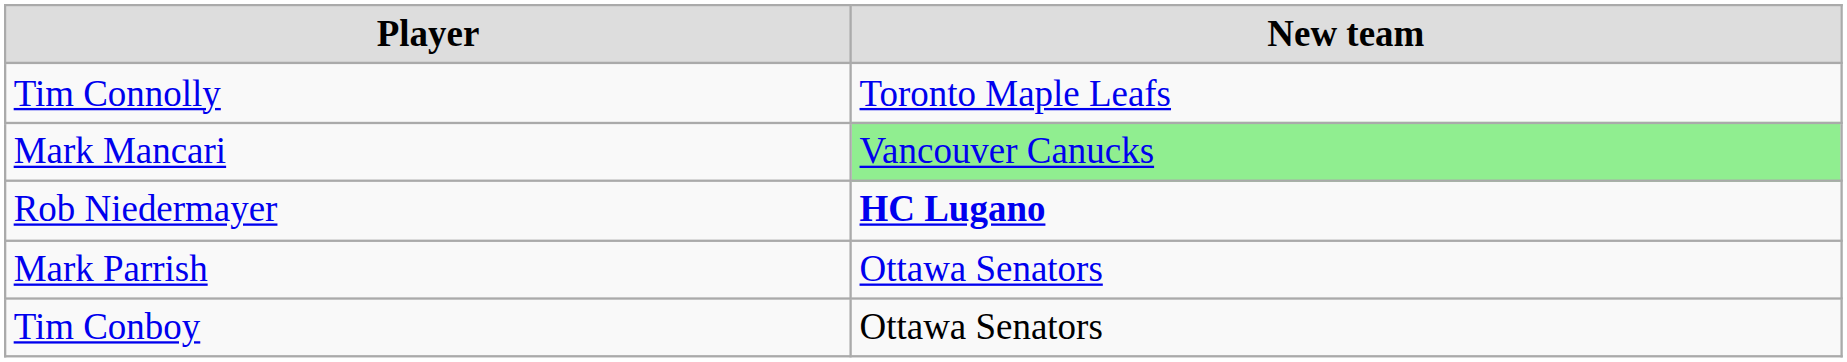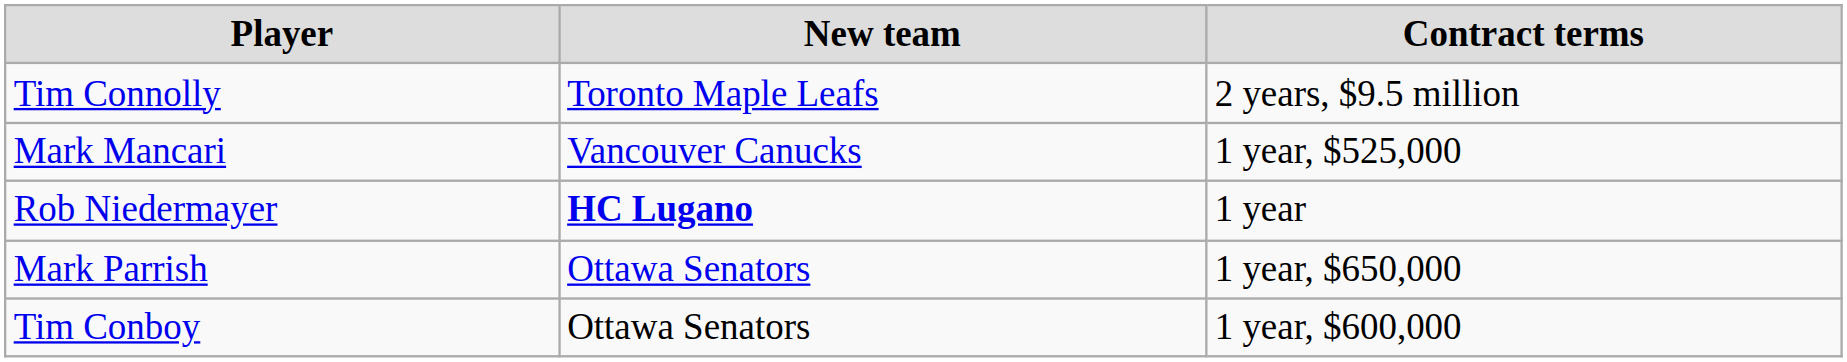+ column: Contract terms | 2 years, $9.5 million | 1 year, $525,000 | 1 year | 1 year, $650,000 | 1 year, $600,000
Mark Mancari | New team: lightgreen background -> no background
